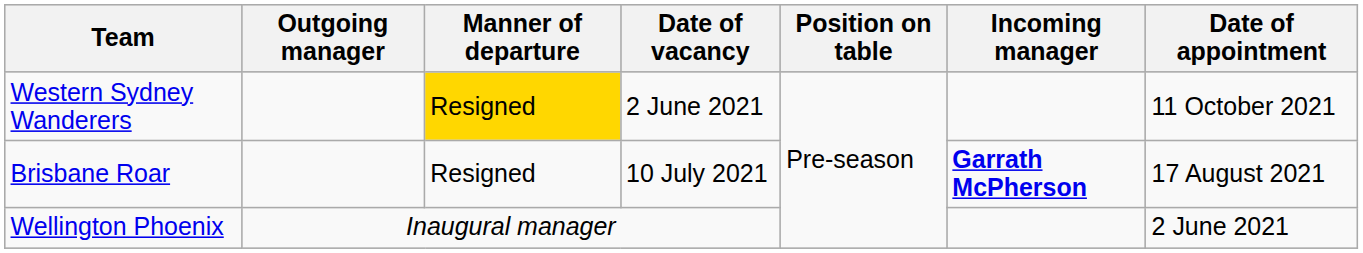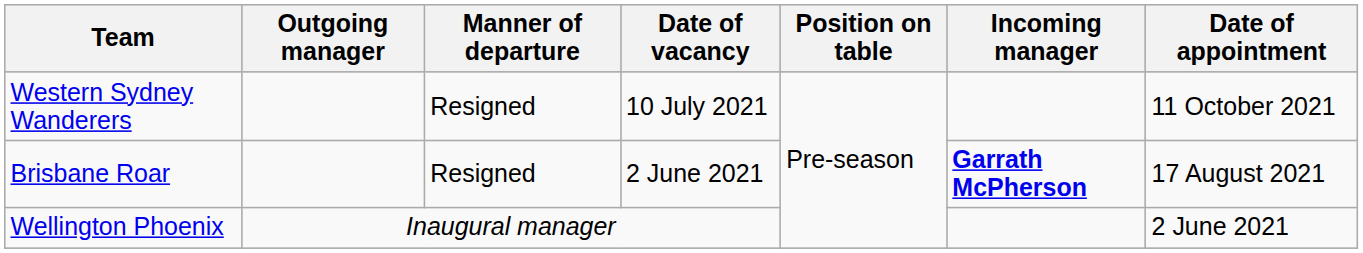Western Sydney Wanderers | Manner of departure: gold background -> no background
Western Sydney Wanderers | Date of vacancy: 2 June 2021 -> 10 July 2021
Brisbane Roar | Date of vacancy: 10 July 2021 -> 2 June 2021
